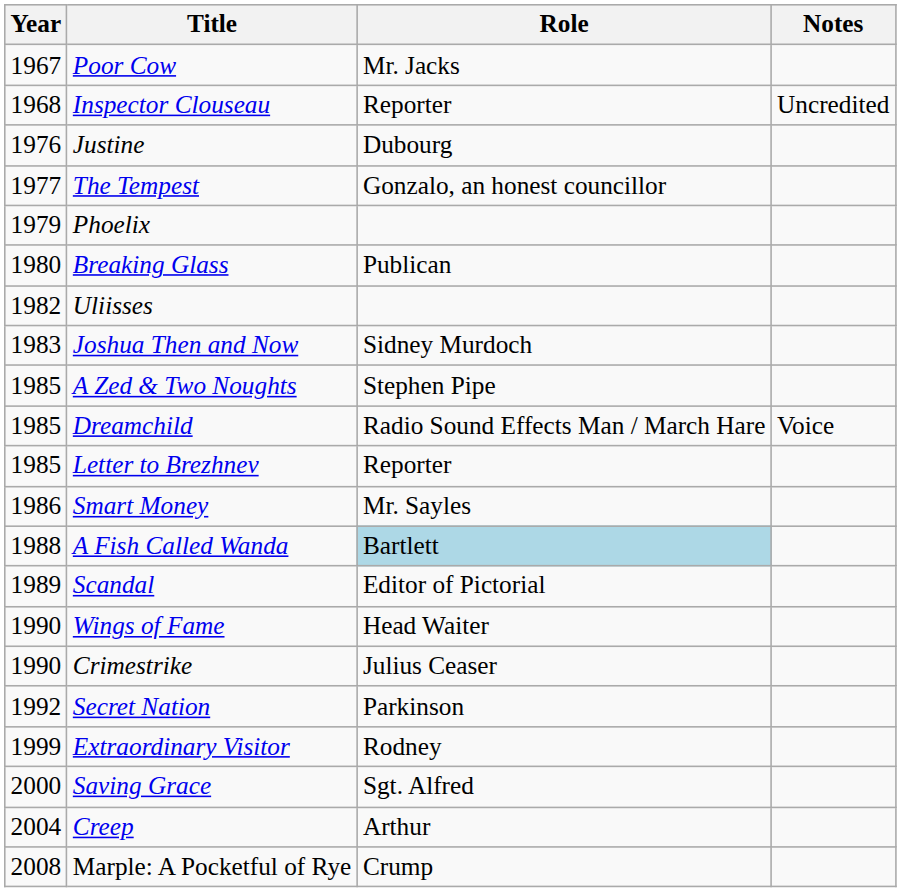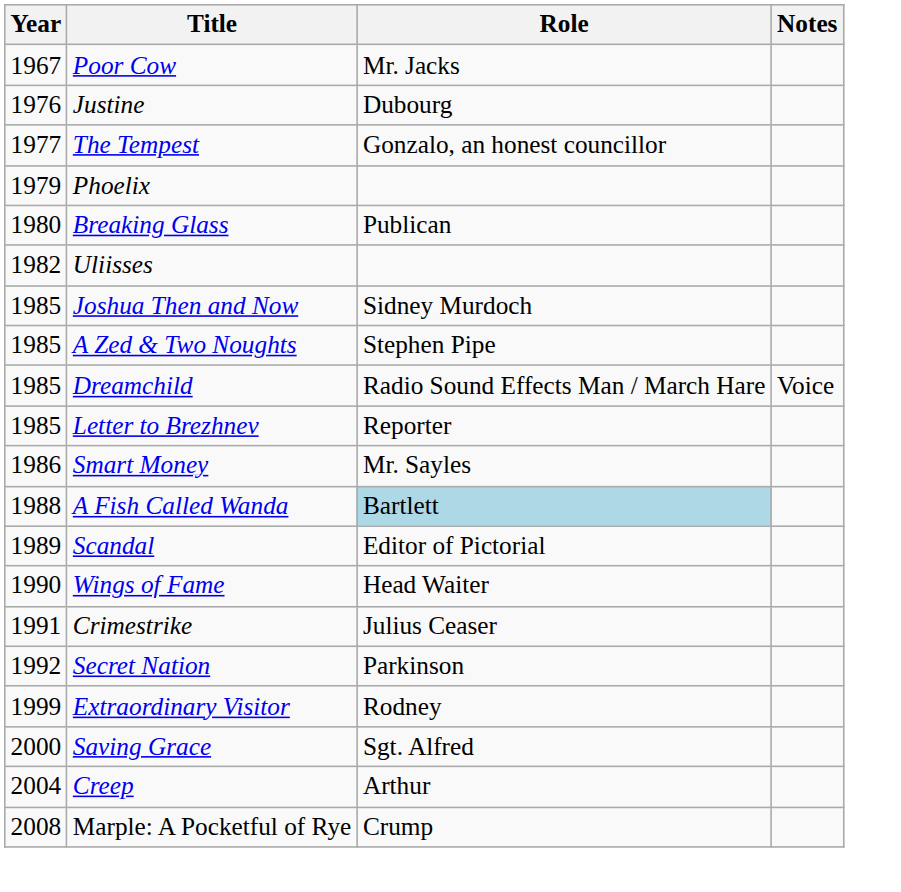- row: 1968 | Inspector Clouseau | Reporter | Uncredited
Joshua Then and Now | Year: 1983 -> 1985
Crimestrike | Year: 1990 -> 1991
